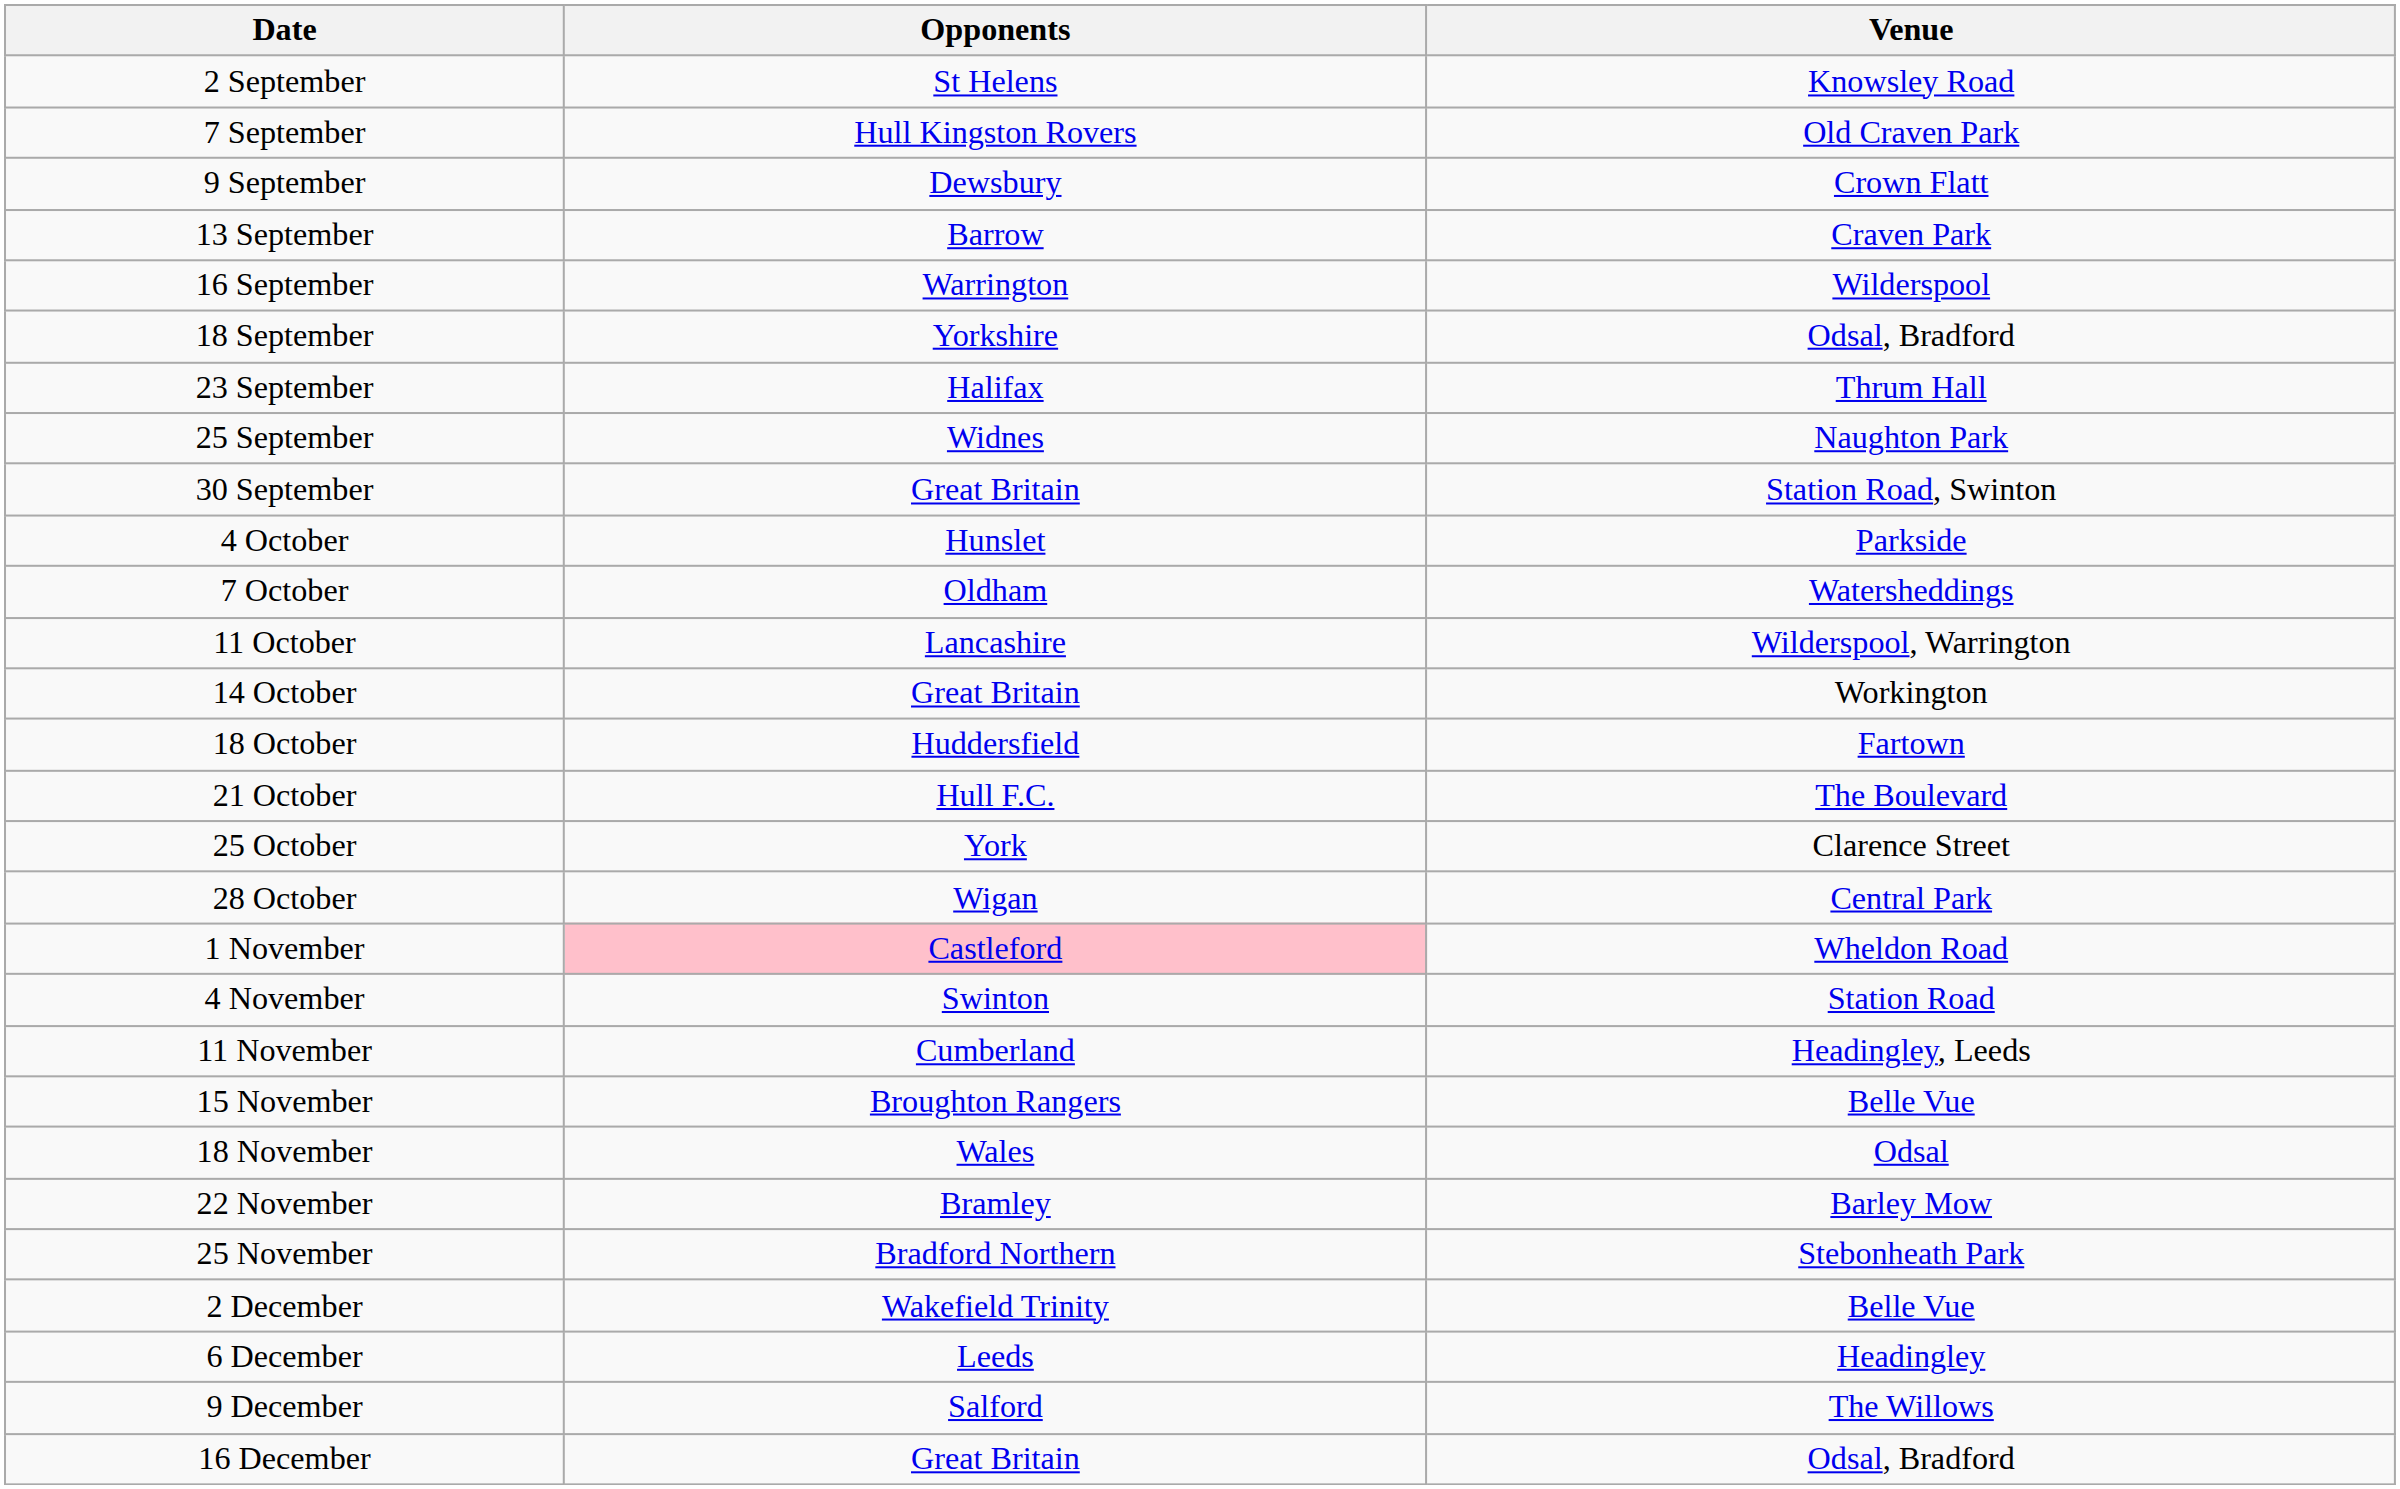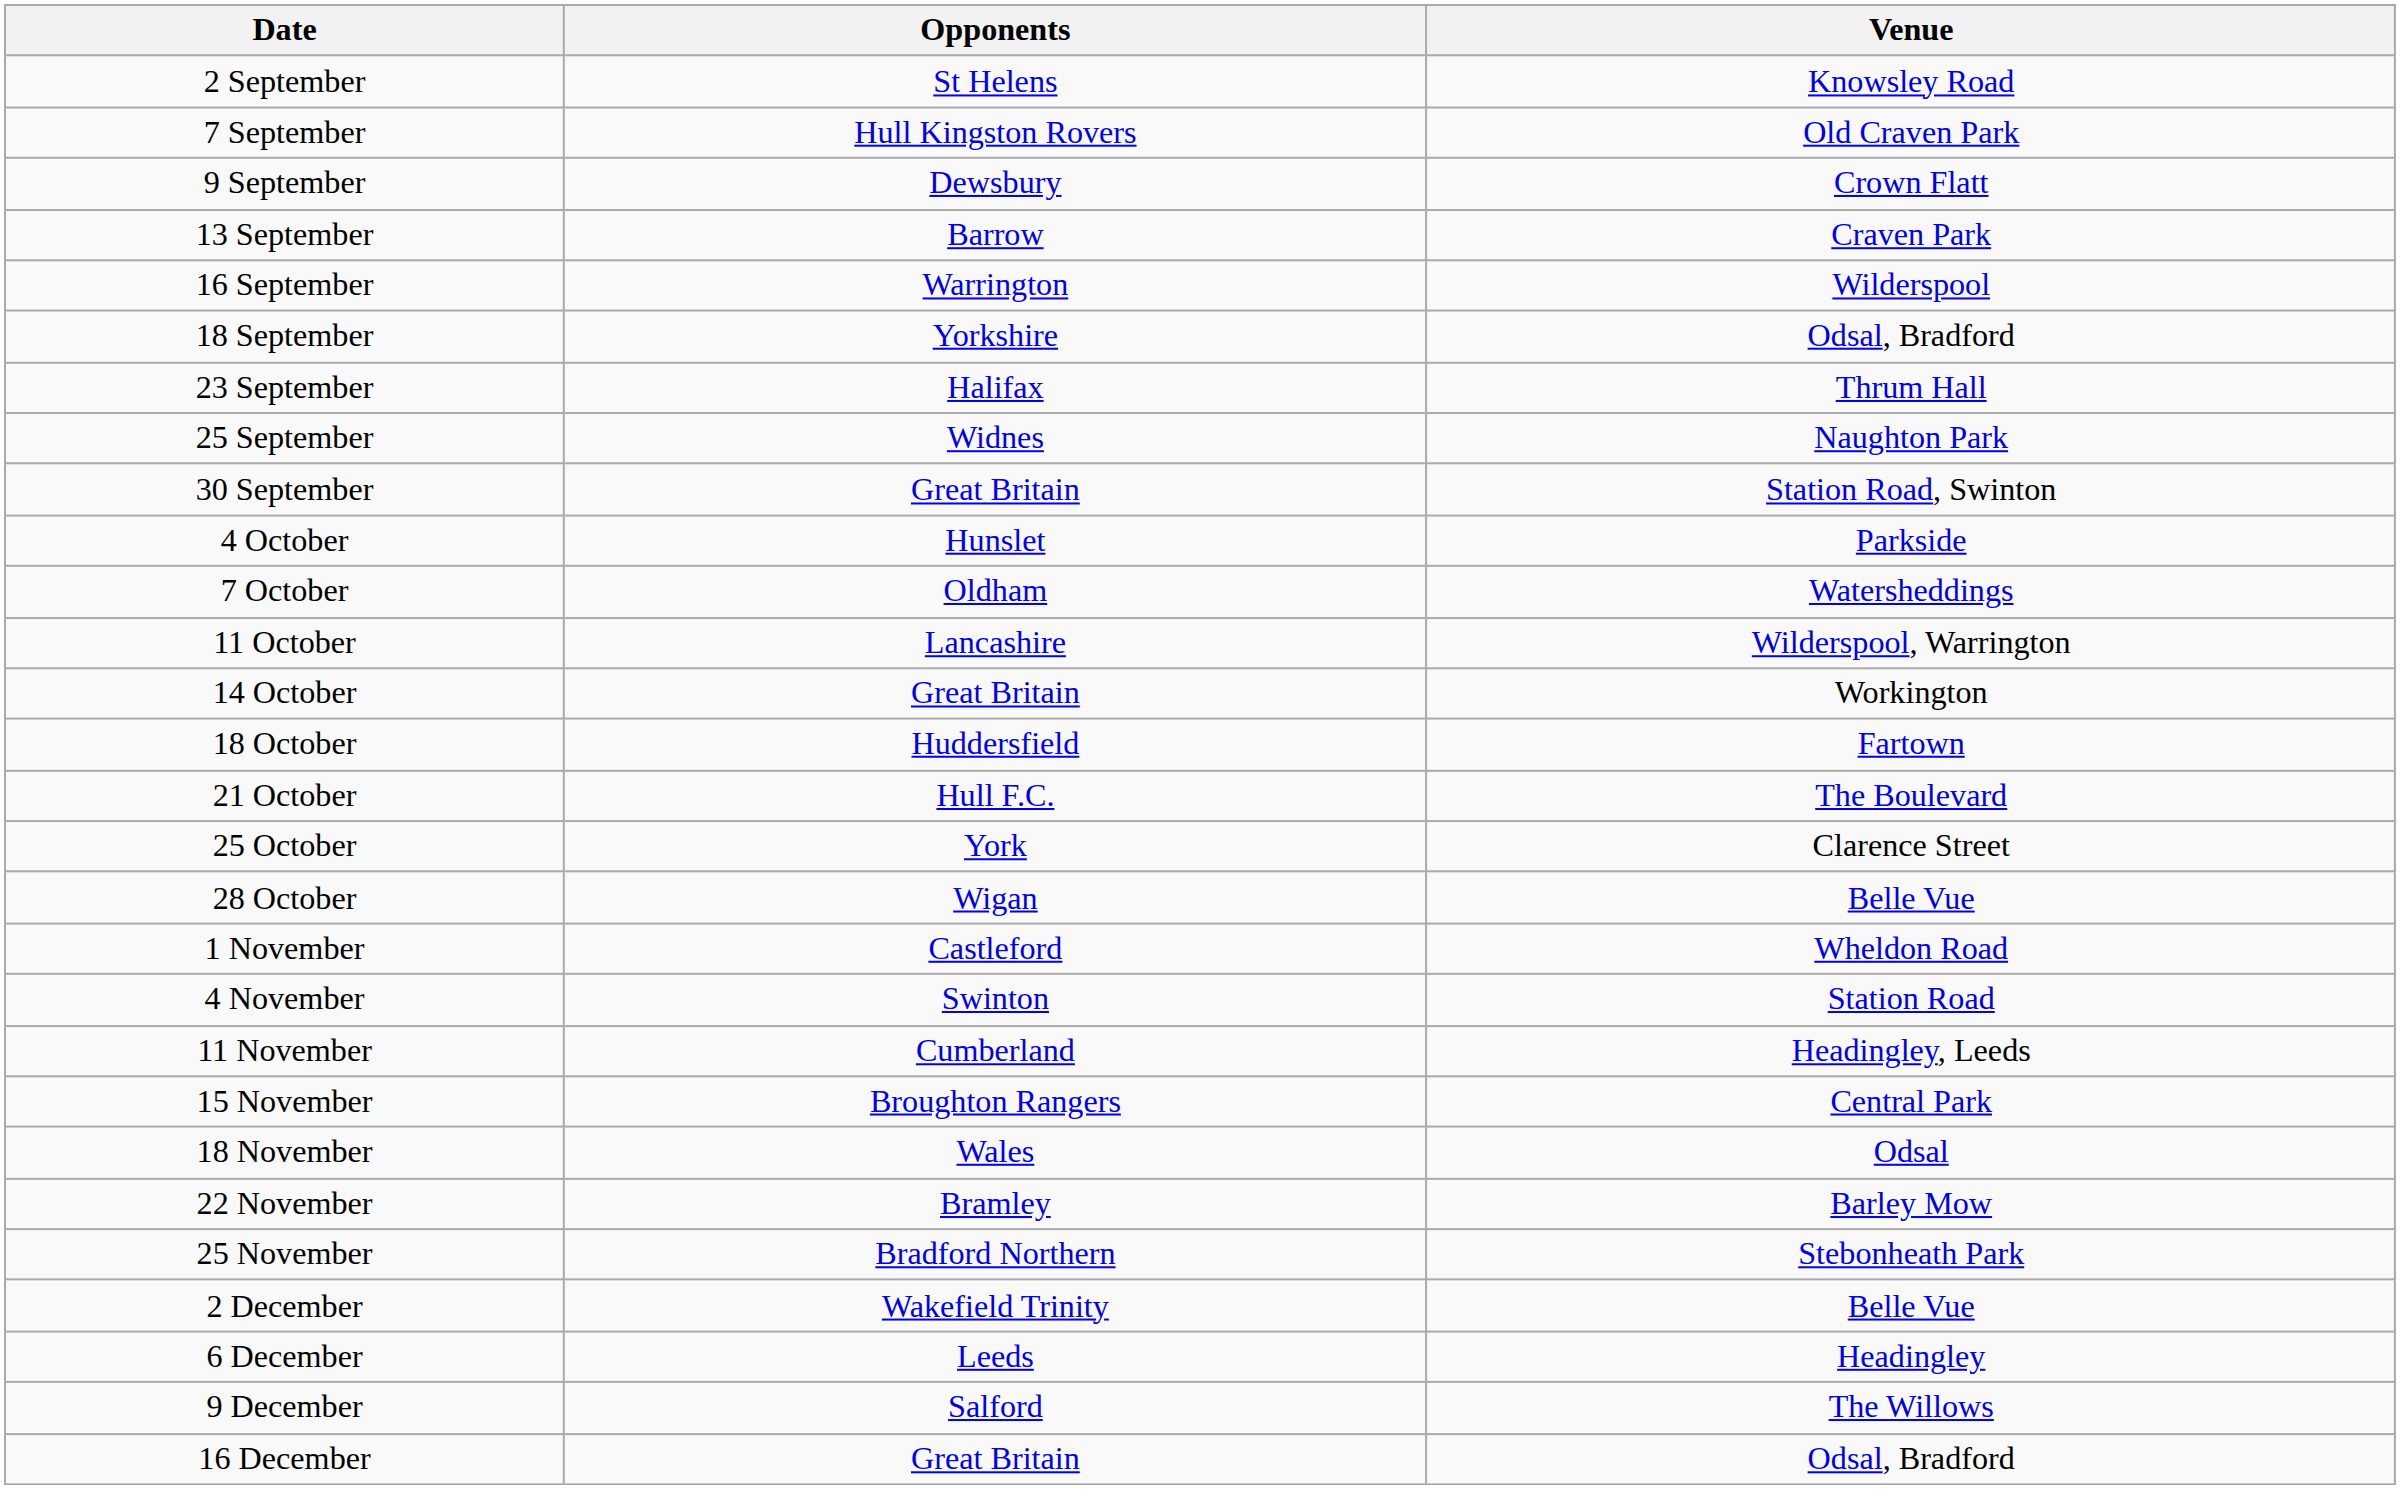28 October | Venue: Central Park -> Belle Vue
1 November | Opponents: pink background -> no background
15 November | Venue: Belle Vue -> Central Park
